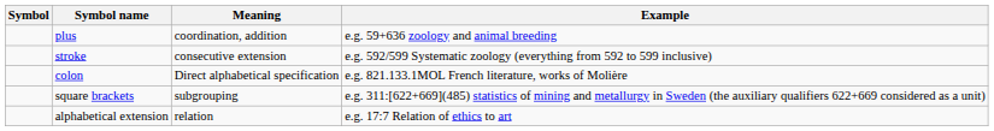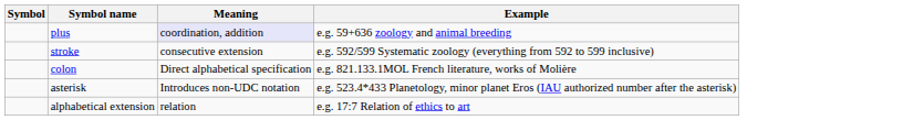plus | Meaning: no background -> lavender background
- row: square brackets | subgrouping | e.g. 311:[622+669](485) statistics of mining and metallurgy in Sweden (the auxiliary qualifiers 622+669 considered as a unit)
+ row: asterisk | Introduces non-UDC notation | e.g. 523.4*433 Planetology, minor planet Eros (IAU authorized number after the asterisk)
